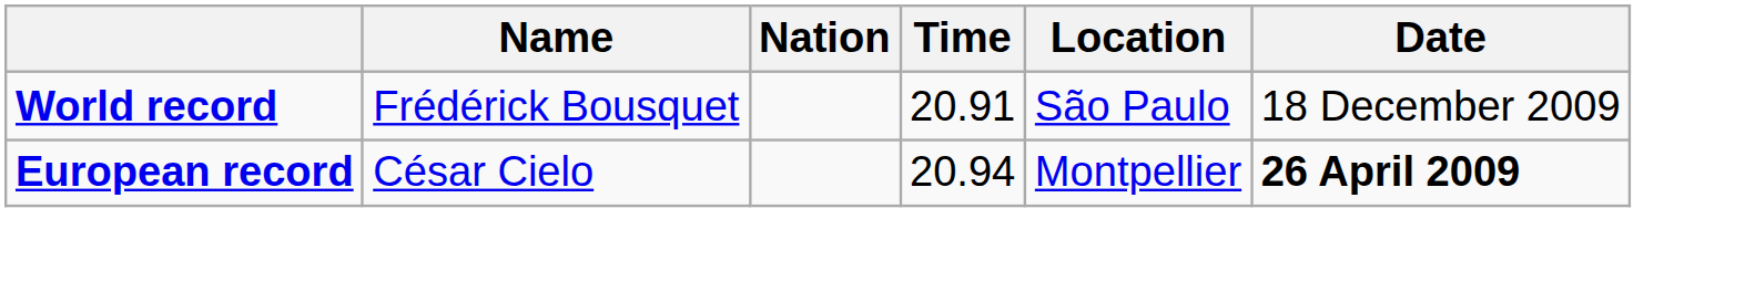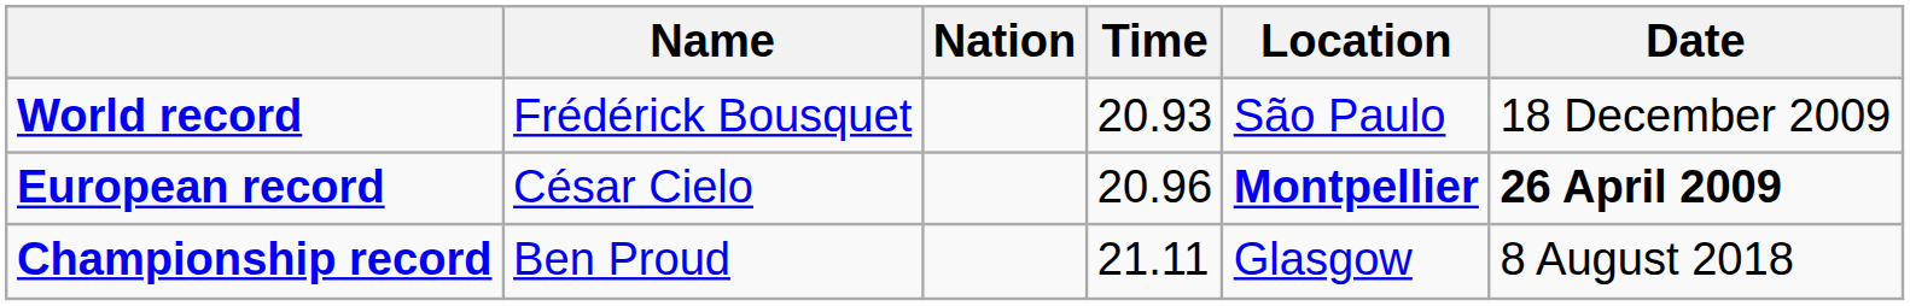World record | Time: 20.91 -> 20.93
European record | Time: 20.94 -> 20.96
European record | Location: normal -> bold
+ row: Championship record | Ben Proud | 21.11 | Glasgow | 8 August 2018
